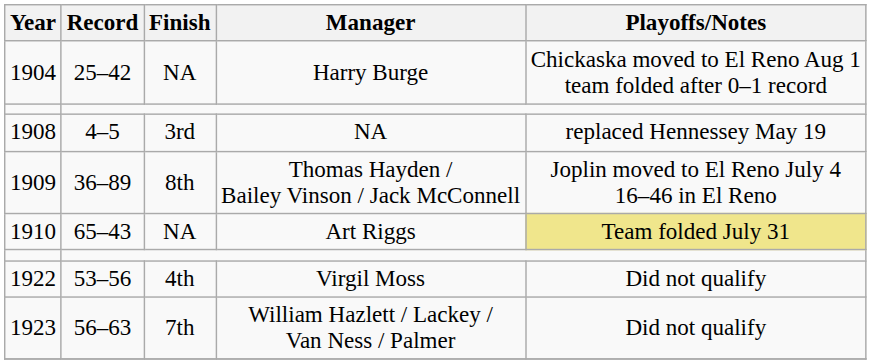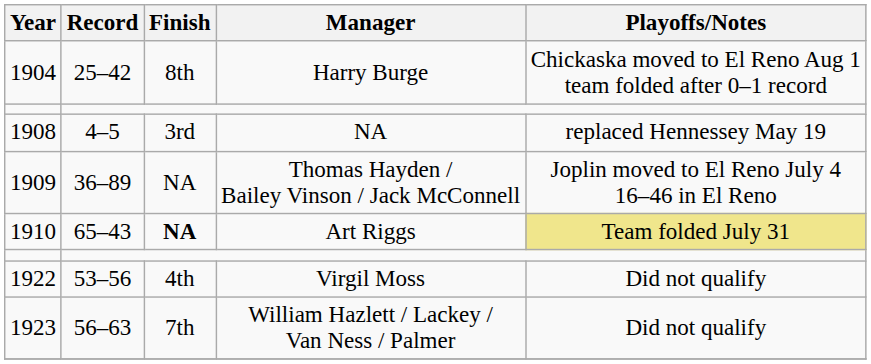1904 | Finish: NA -> 8th
1909 | Finish: 8th -> NA
1910 | Finish: normal -> bold
